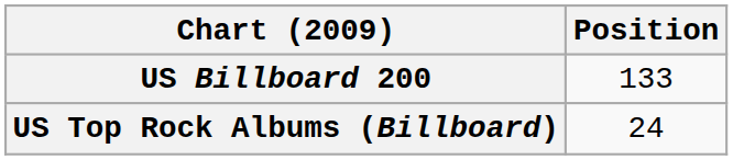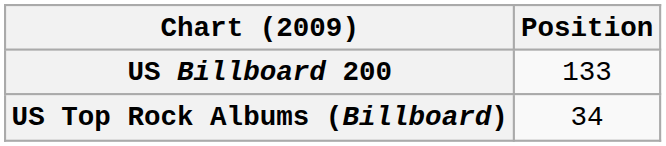US Top Rock Albums (Billboard) | Position: 24 -> 34
